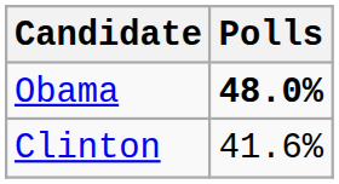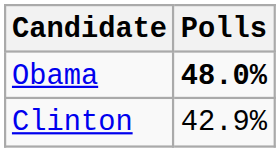Clinton | Polls: 41.6% -> 42.9%
